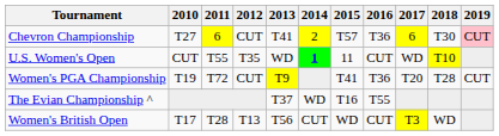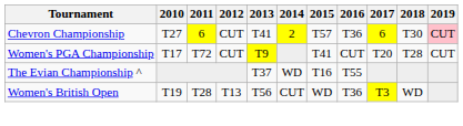- row: U.S. Women's Open | CUT | T55 | T35 | WD | 1 | 11 | CUT | WD | T10
Women's PGA Championship | 2010: T19 -> T17
Women's PGA Championship | 2016: T36 -> CUT
Women's British Open | 2010: T17 -> T19
Women's British Open | 2016: CUT -> T36
